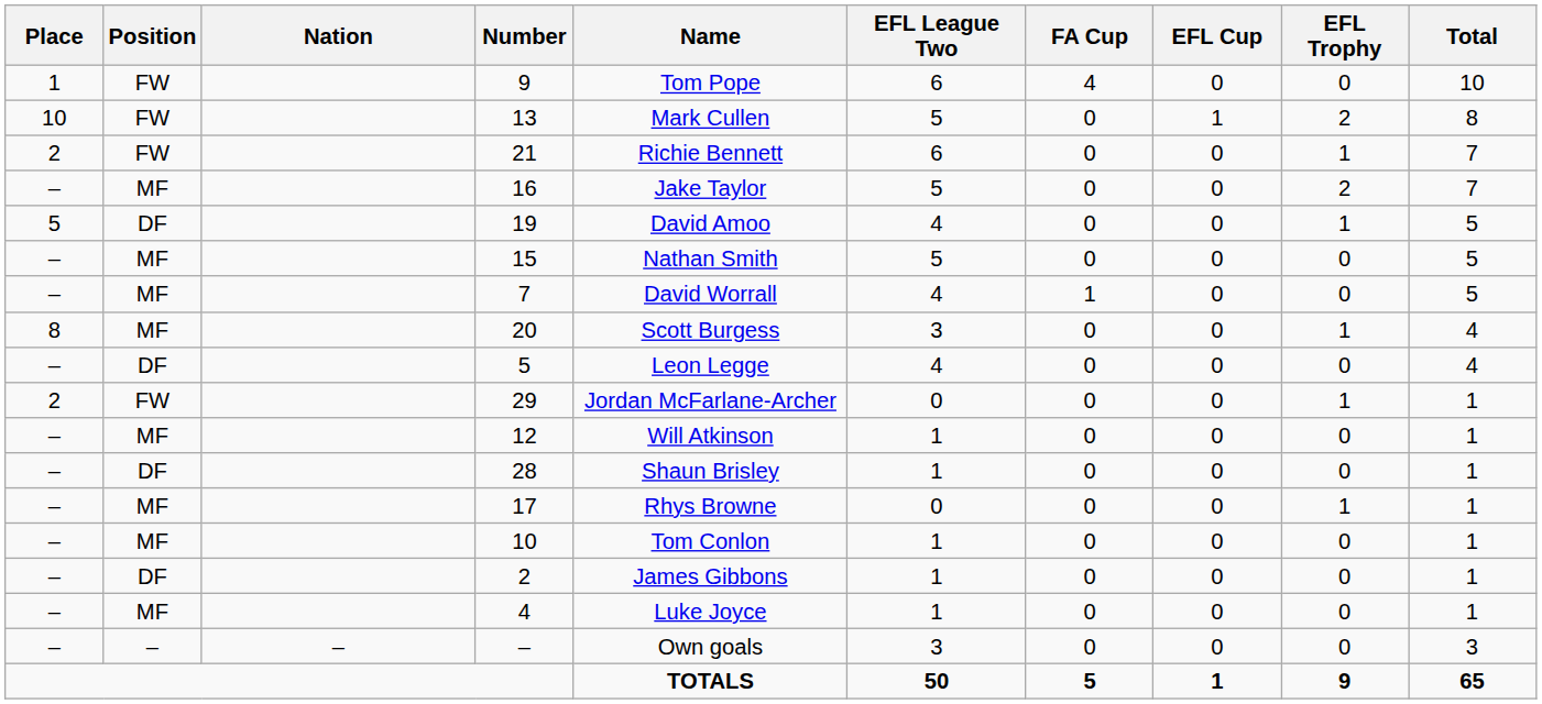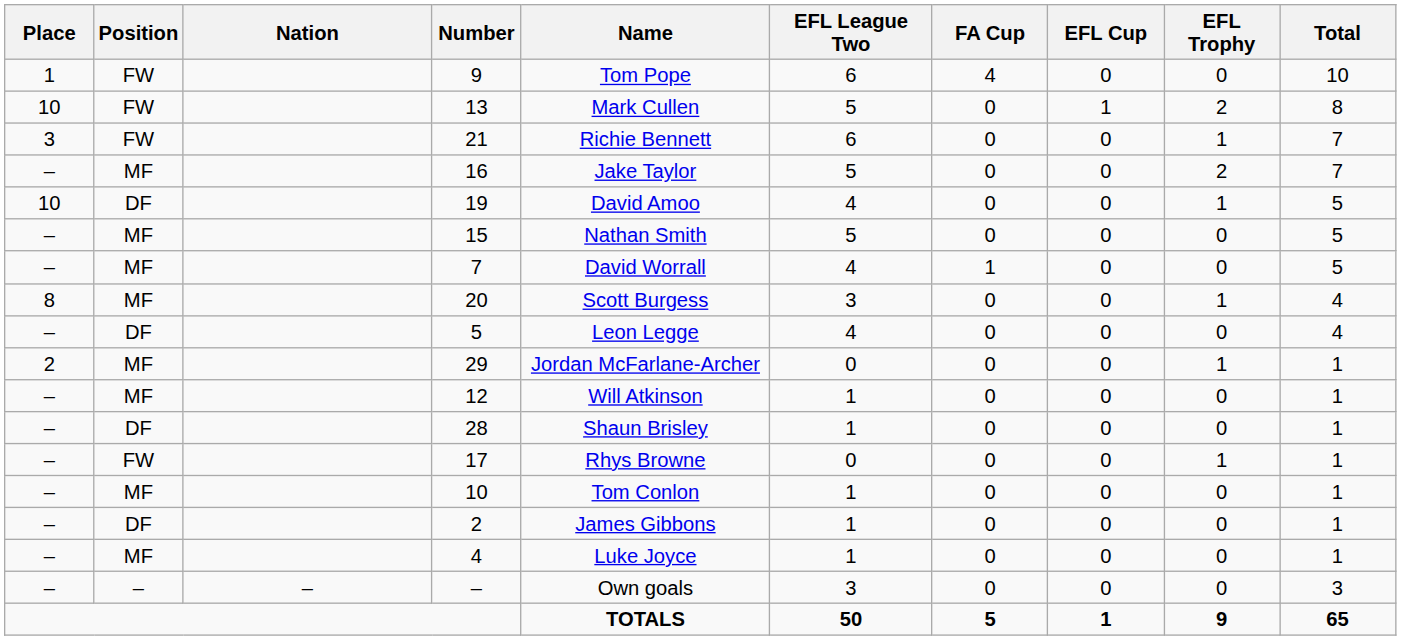21 | Place: 2 -> 3
19 | Place: 5 -> 10
29 | Position: FW -> MF
17 | Position: MF -> FW
